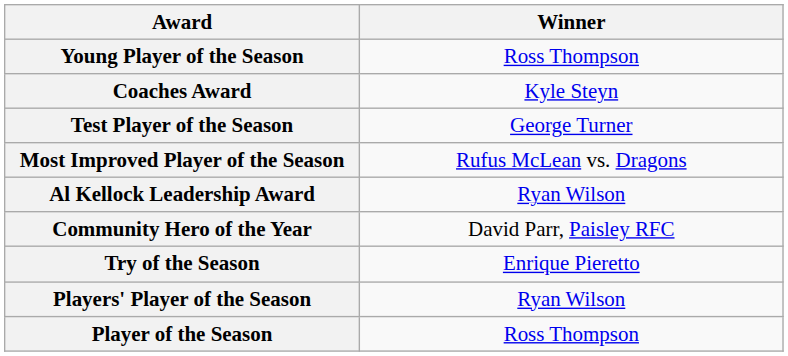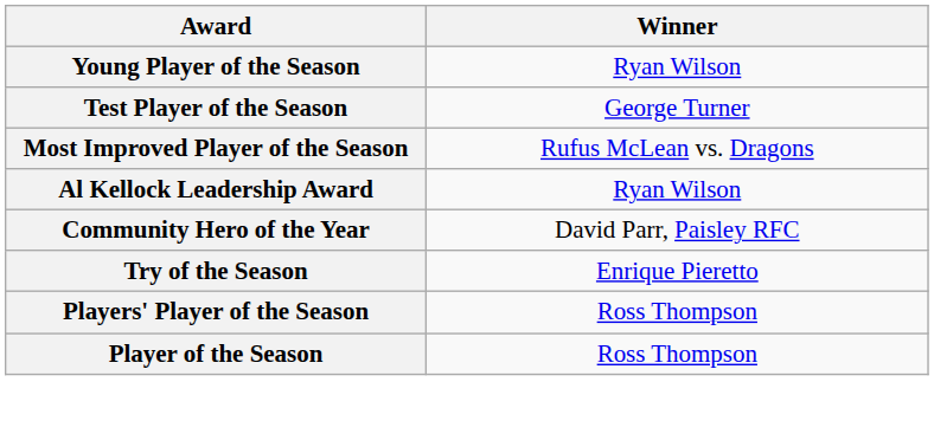Young Player of the Season | Winner: Ross Thompson -> Ryan Wilson
- row: Coaches Award | Kyle Steyn
Players' Player of the Season | Winner: Ryan Wilson -> Ross Thompson
